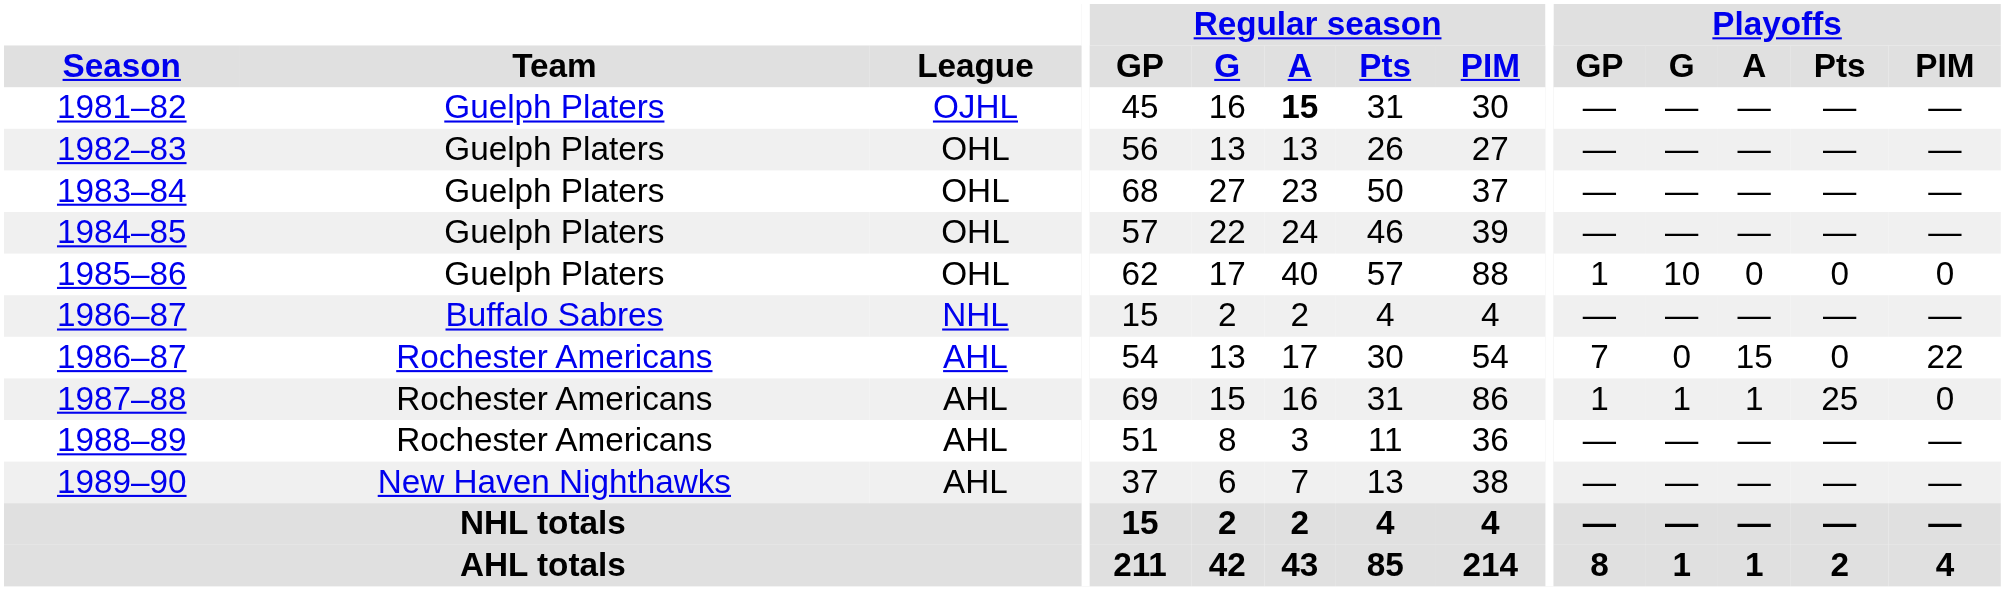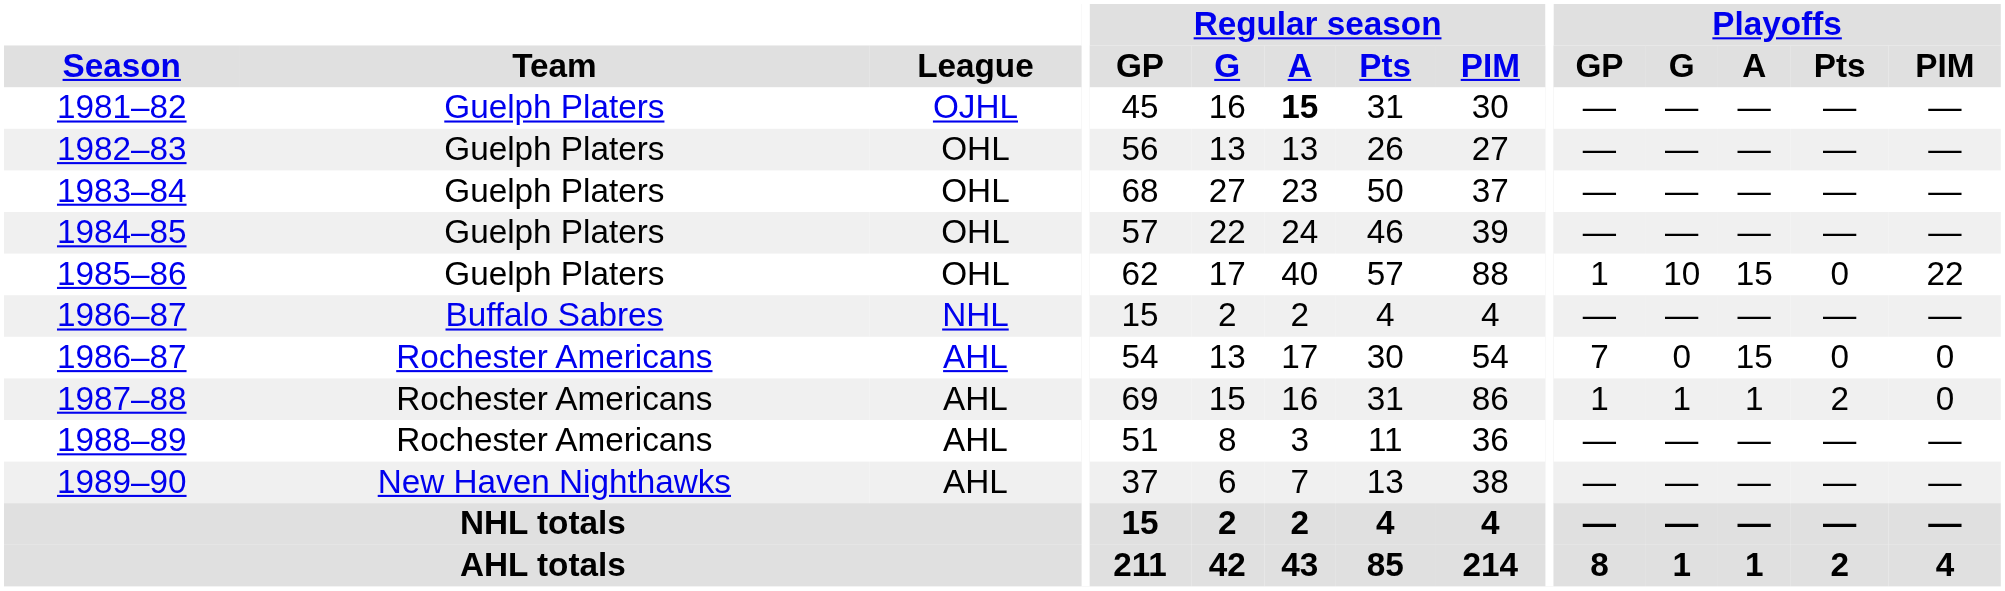1985–86 | Playoffs / A: 0 -> 15
1985–86 | Playoffs / PIM: 0 -> 22
1986–87 / Rochester Americans | Playoffs / PIM: 22 -> 0
1987–88 | Playoffs / Pts: 25 -> 2
